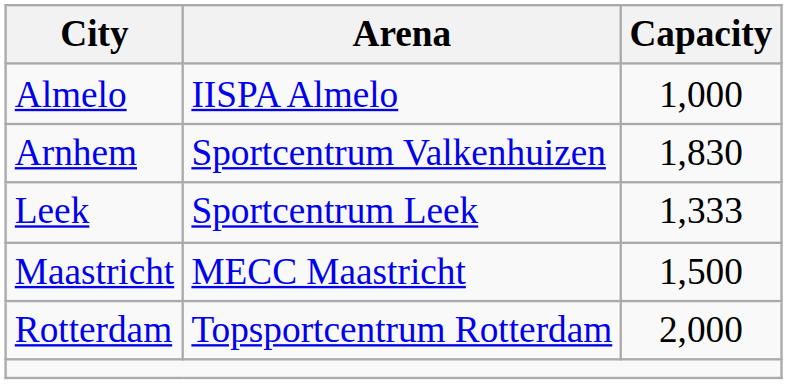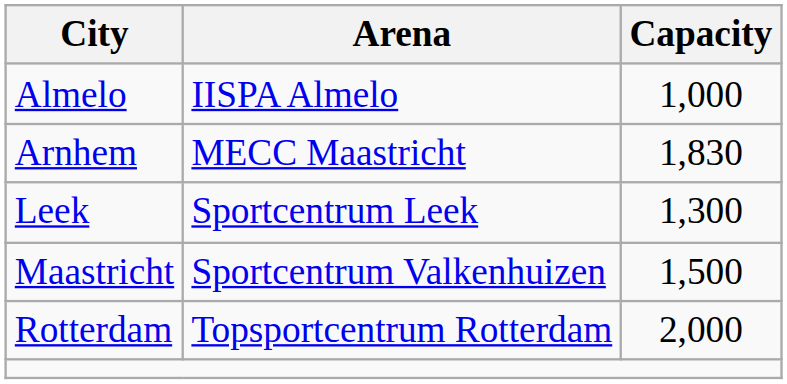Arnhem | Arena: Sportcentrum Valkenhuizen -> MECC Maastricht
Leek | Capacity: 1,333 -> 1,300
Maastricht | Arena: MECC Maastricht -> Sportcentrum Valkenhuizen
